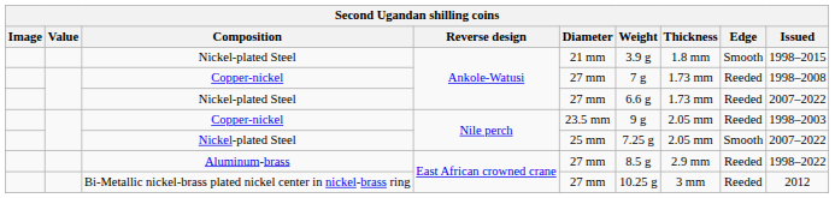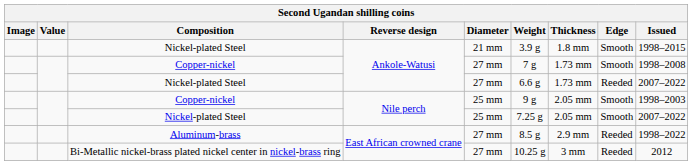Copper-nickel / Ankole-Watusi | Edge: Reeded -> Smooth
Copper-nickel / Nile perch | Diameter: 23.5 mm -> 25 mm
Copper-nickel / Nile perch | Edge: Reeded -> Smooth
